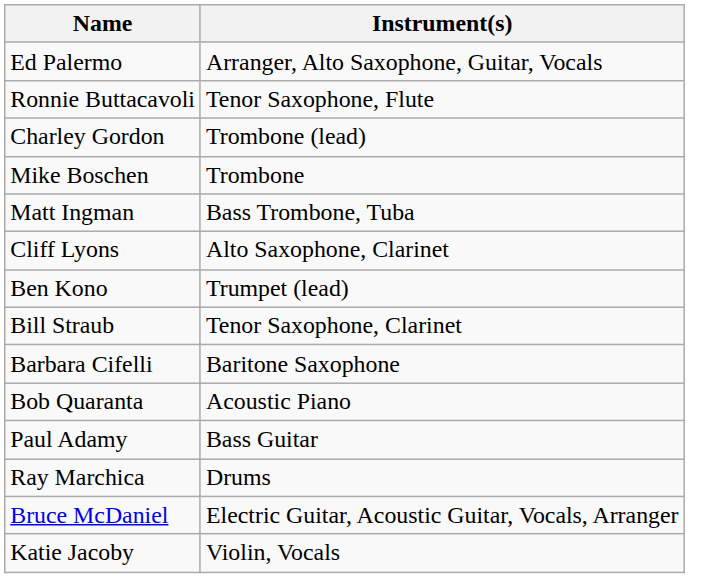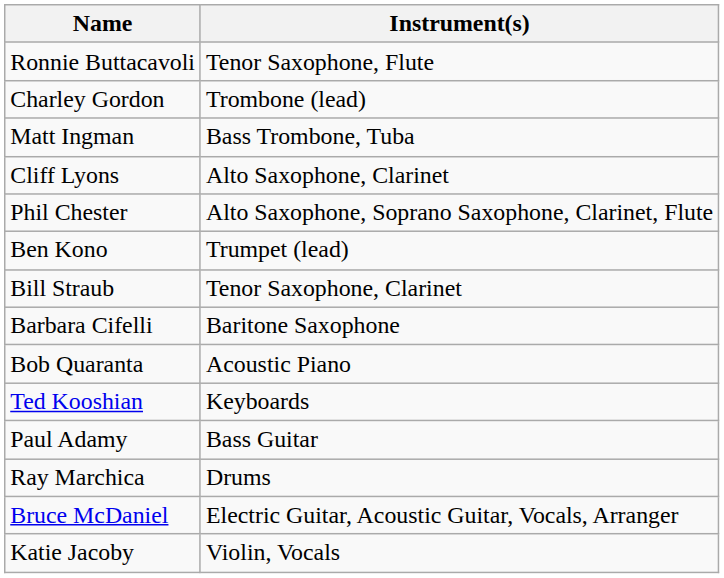- row: Ed Palermo | Arranger, Alto Saxophone, Guitar, Vocals
- row: Mike Boschen | Trombone
+ row: Phil Chester | Alto Saxophone, Soprano Saxophone, Clarinet, Flute
+ row: Ted Kooshian | Keyboards
